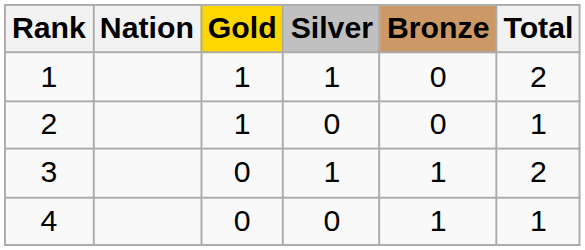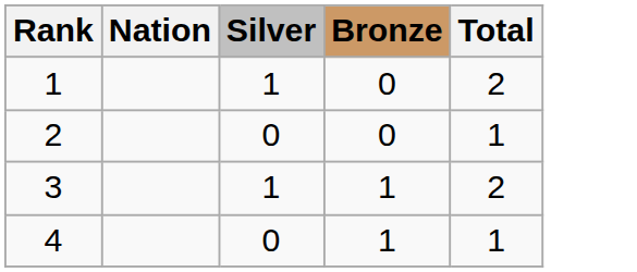- column: Gold | 1 | 1 | 0 | 0
